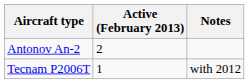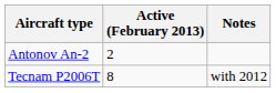Tecnam P2006T | Active (February 2013): 1 -> 8
